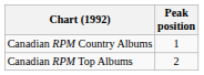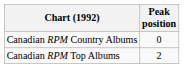Canadian RPM Country Albums | Peak position: 1 -> 0
